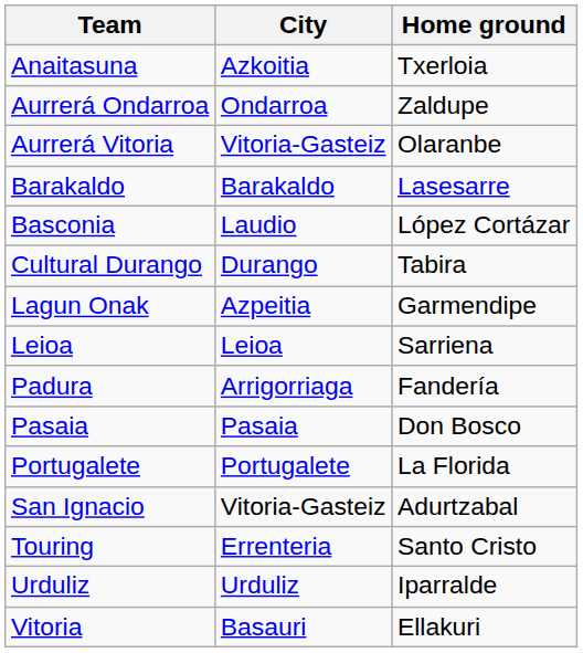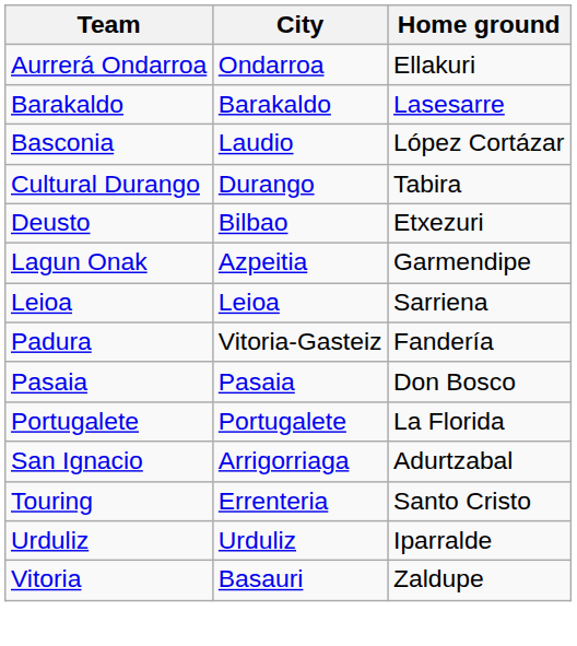- row: Anaitasuna | Azkoitia | Txerloia
Aurrerá Ondarroa | Home ground: Zaldupe -> Ellakuri
- row: Aurrerá Vitoria | Vitoria-Gasteiz | Olaranbe
+ row: Deusto | Bilbao | Etxezuri
Padura | City: Arrigorriaga -> Vitoria-Gasteiz
San Ignacio | City: Vitoria-Gasteiz -> Arrigorriaga
Vitoria | Home ground: Ellakuri -> Zaldupe
